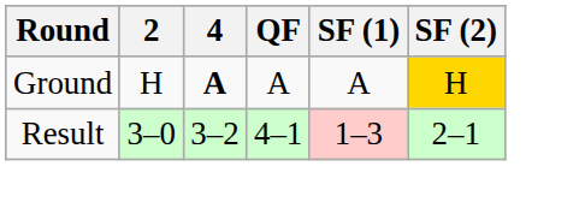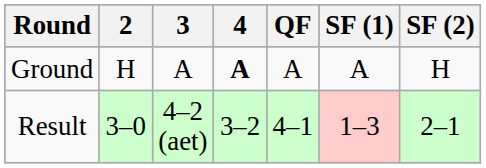+ column: 3 | A | 4–2 (aet)
Ground | SF (2): gold background -> no background
